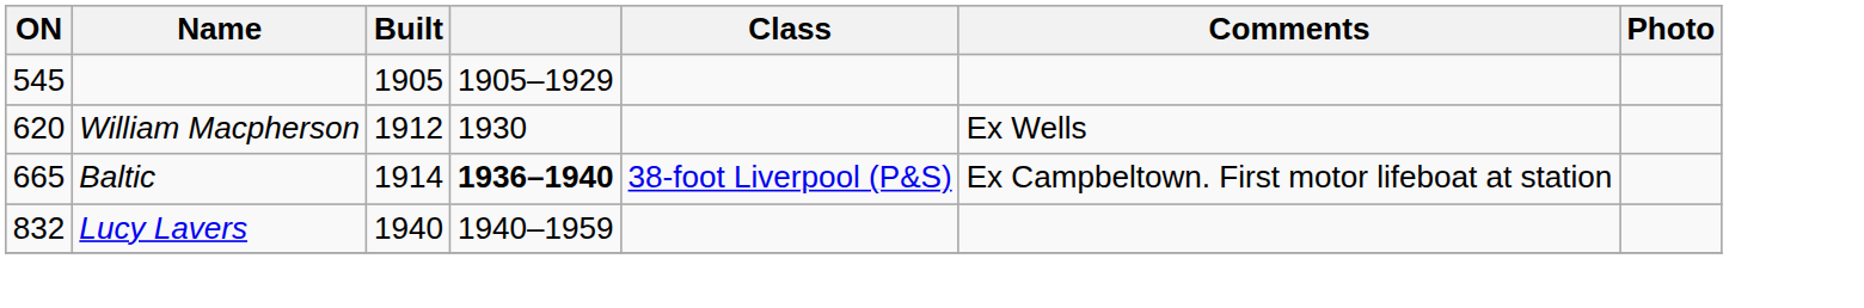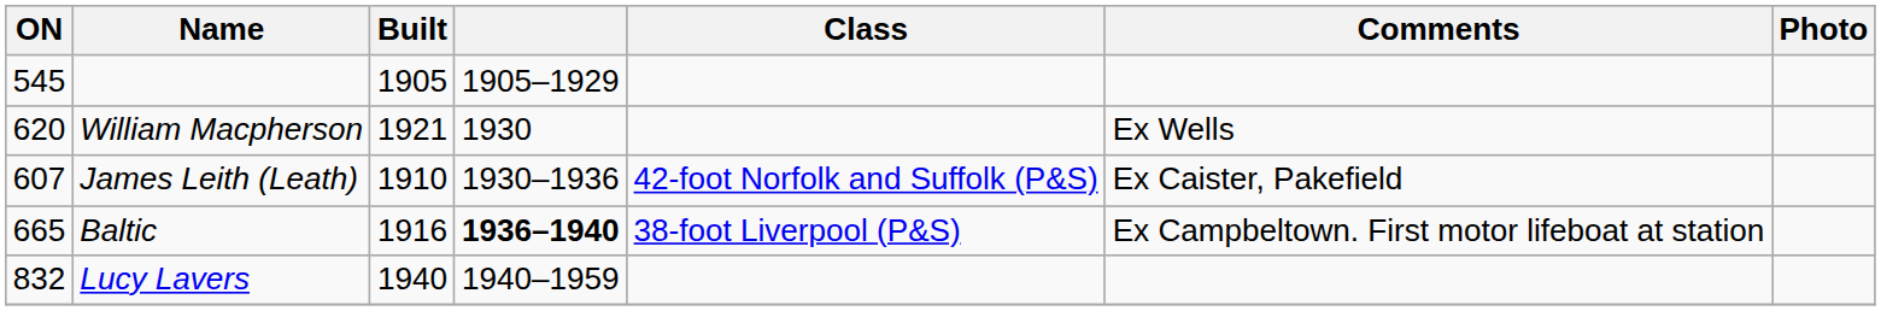William Macpherson | Built: 1912 -> 1921
+ row: 607 | James Leith (Leath) | 1910 | 1930–1936 | 42-foot Norfolk and Suffolk (P&S) | Ex Caister, Pakefield
Baltic | Built: 1914 -> 1916
